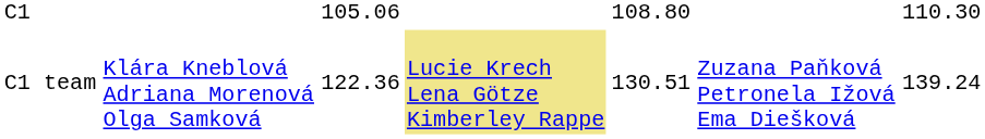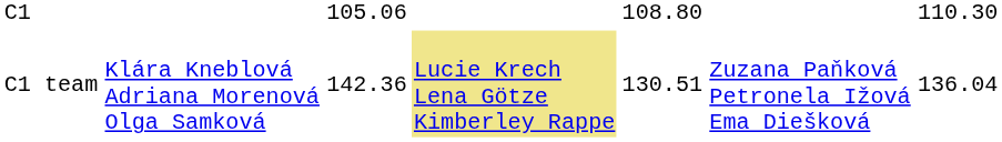C1 team | column 3: 122.36 -> 142.36
C1 team | column 7: 139.24 -> 136.04
